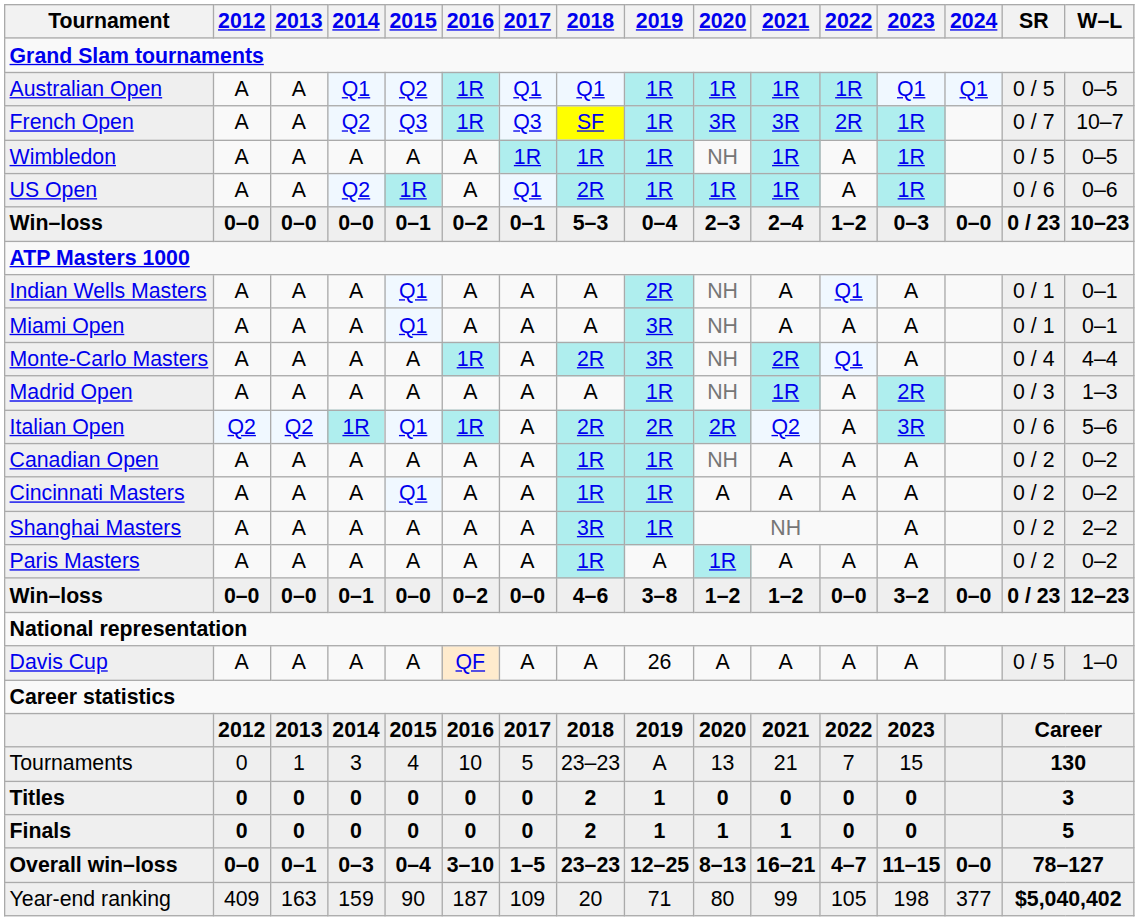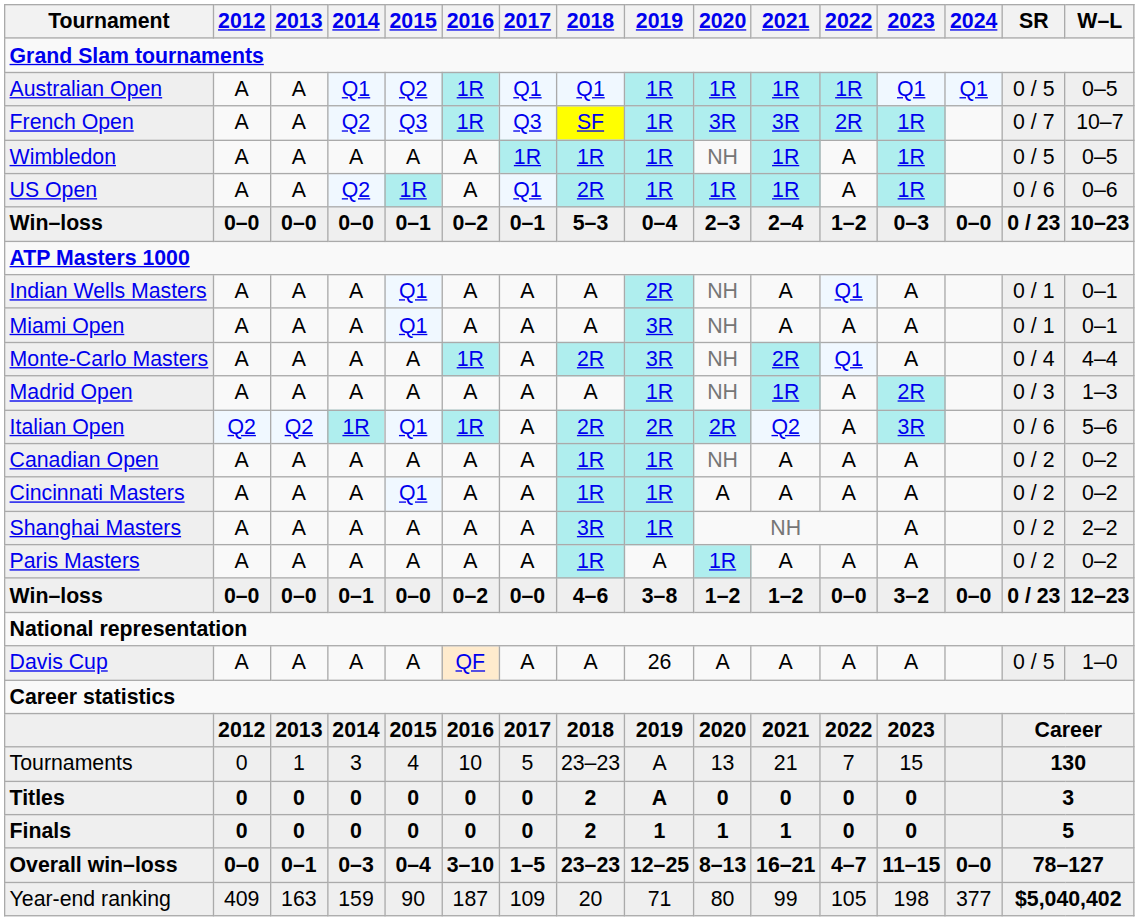Titles | 2019: 1 -> A
